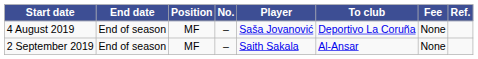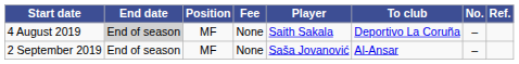columns swapped: No. <-> Fee
4 August 2019 | End date: no background -> lightgrey background
4 August 2019 | Player: Saša Jovanović -> Saith Sakala
2 September 2019 | Player: Saith Sakala -> Saša Jovanović
